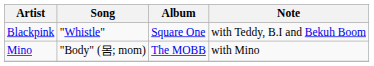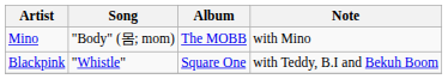rows swapped: Blackpink <-> Mino
